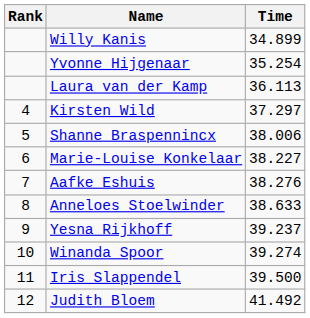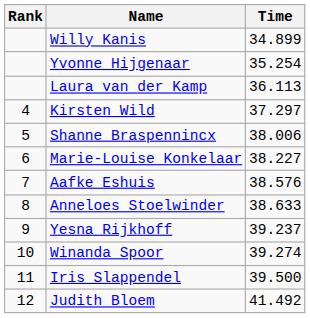Aafke Eshuis | Time: 38.276 -> 38.576
